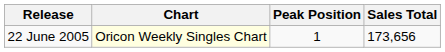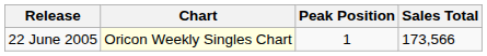22 June 2005 | Sales Total: 173,656 -> 173,566
